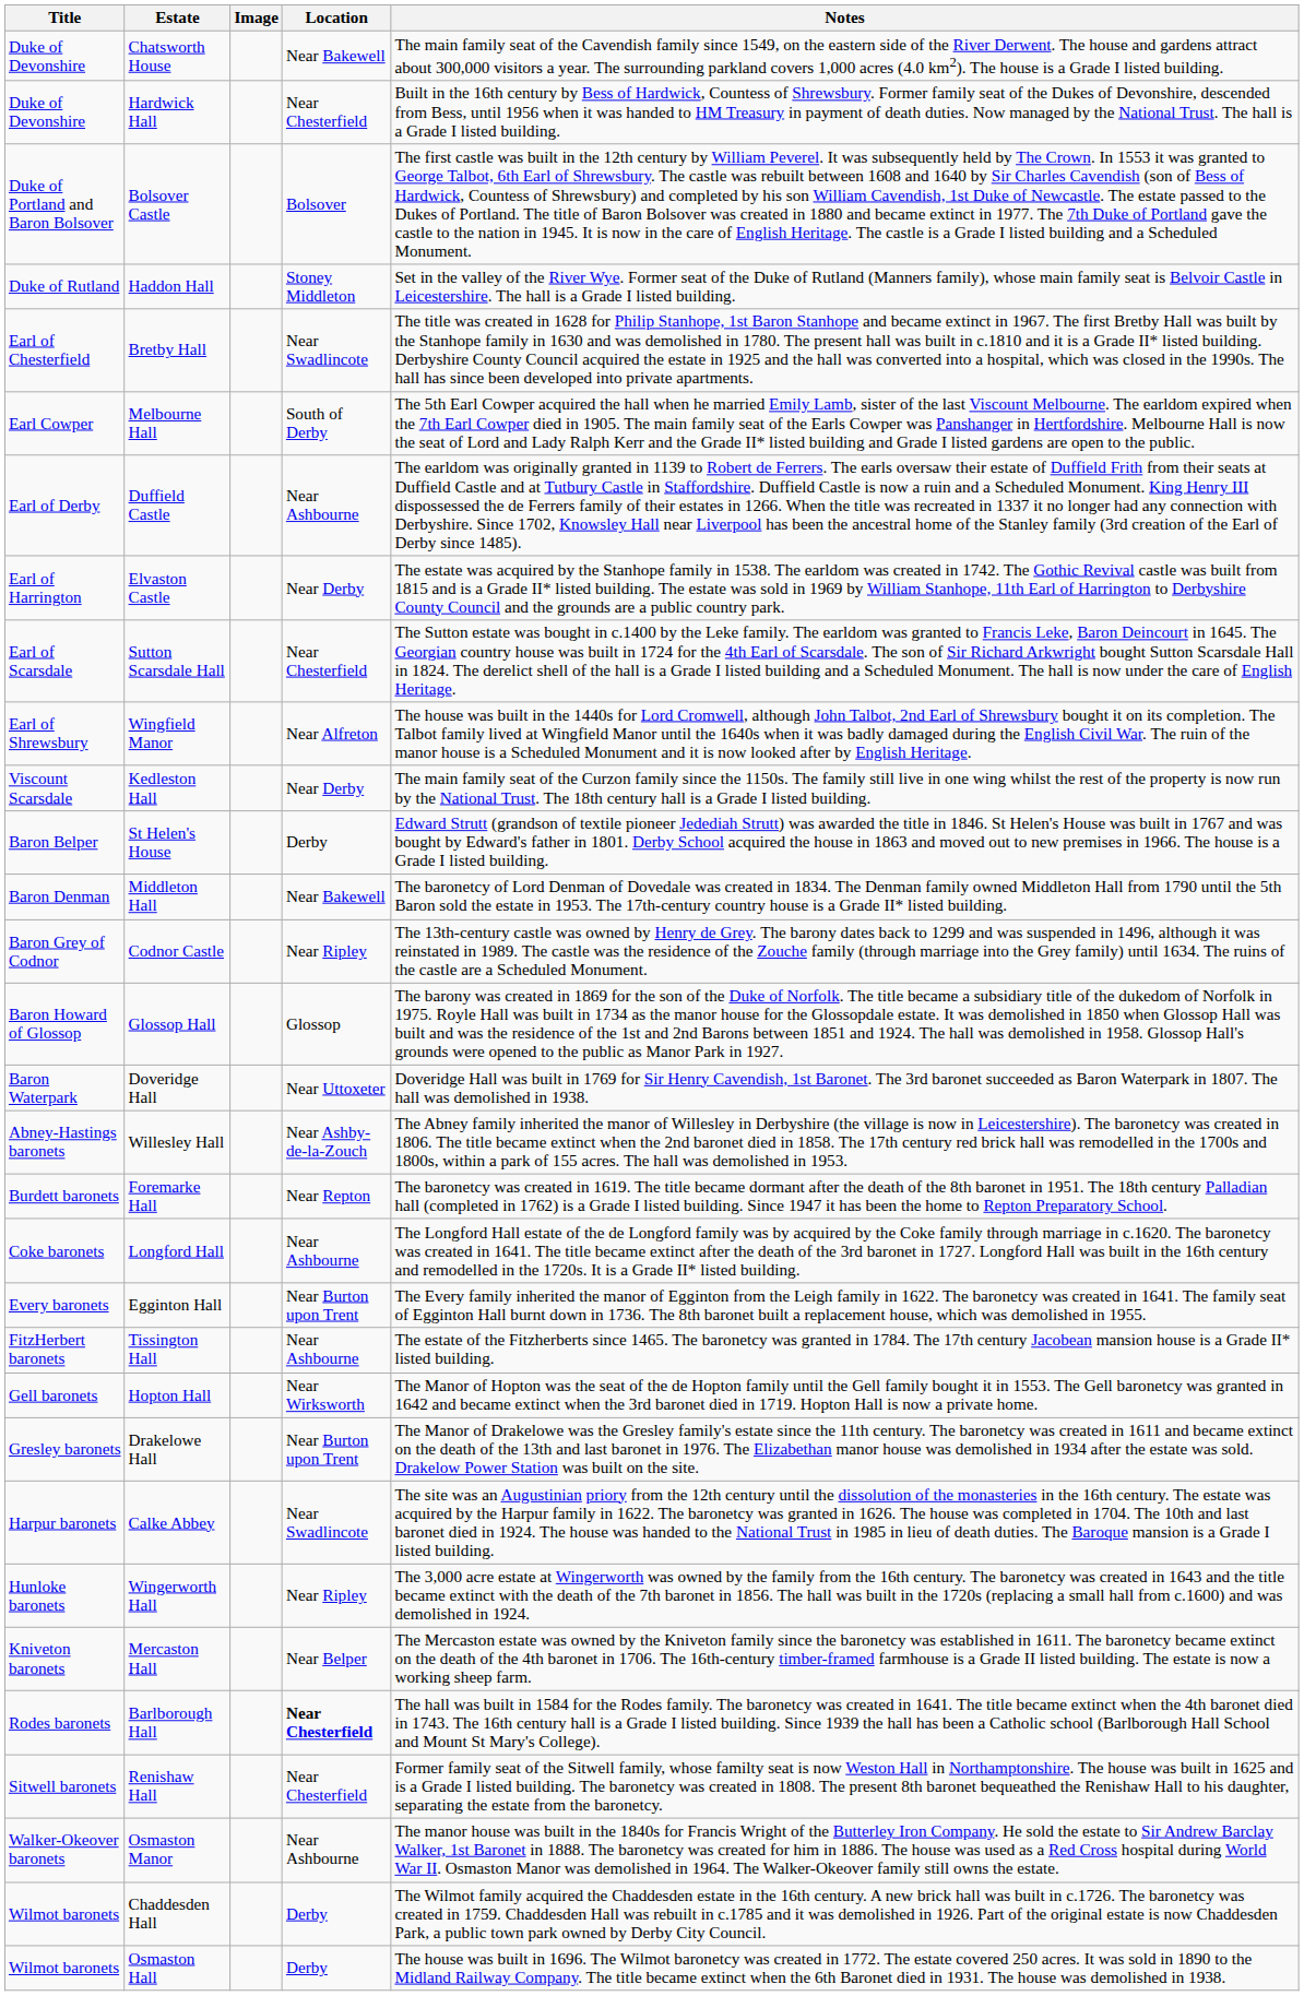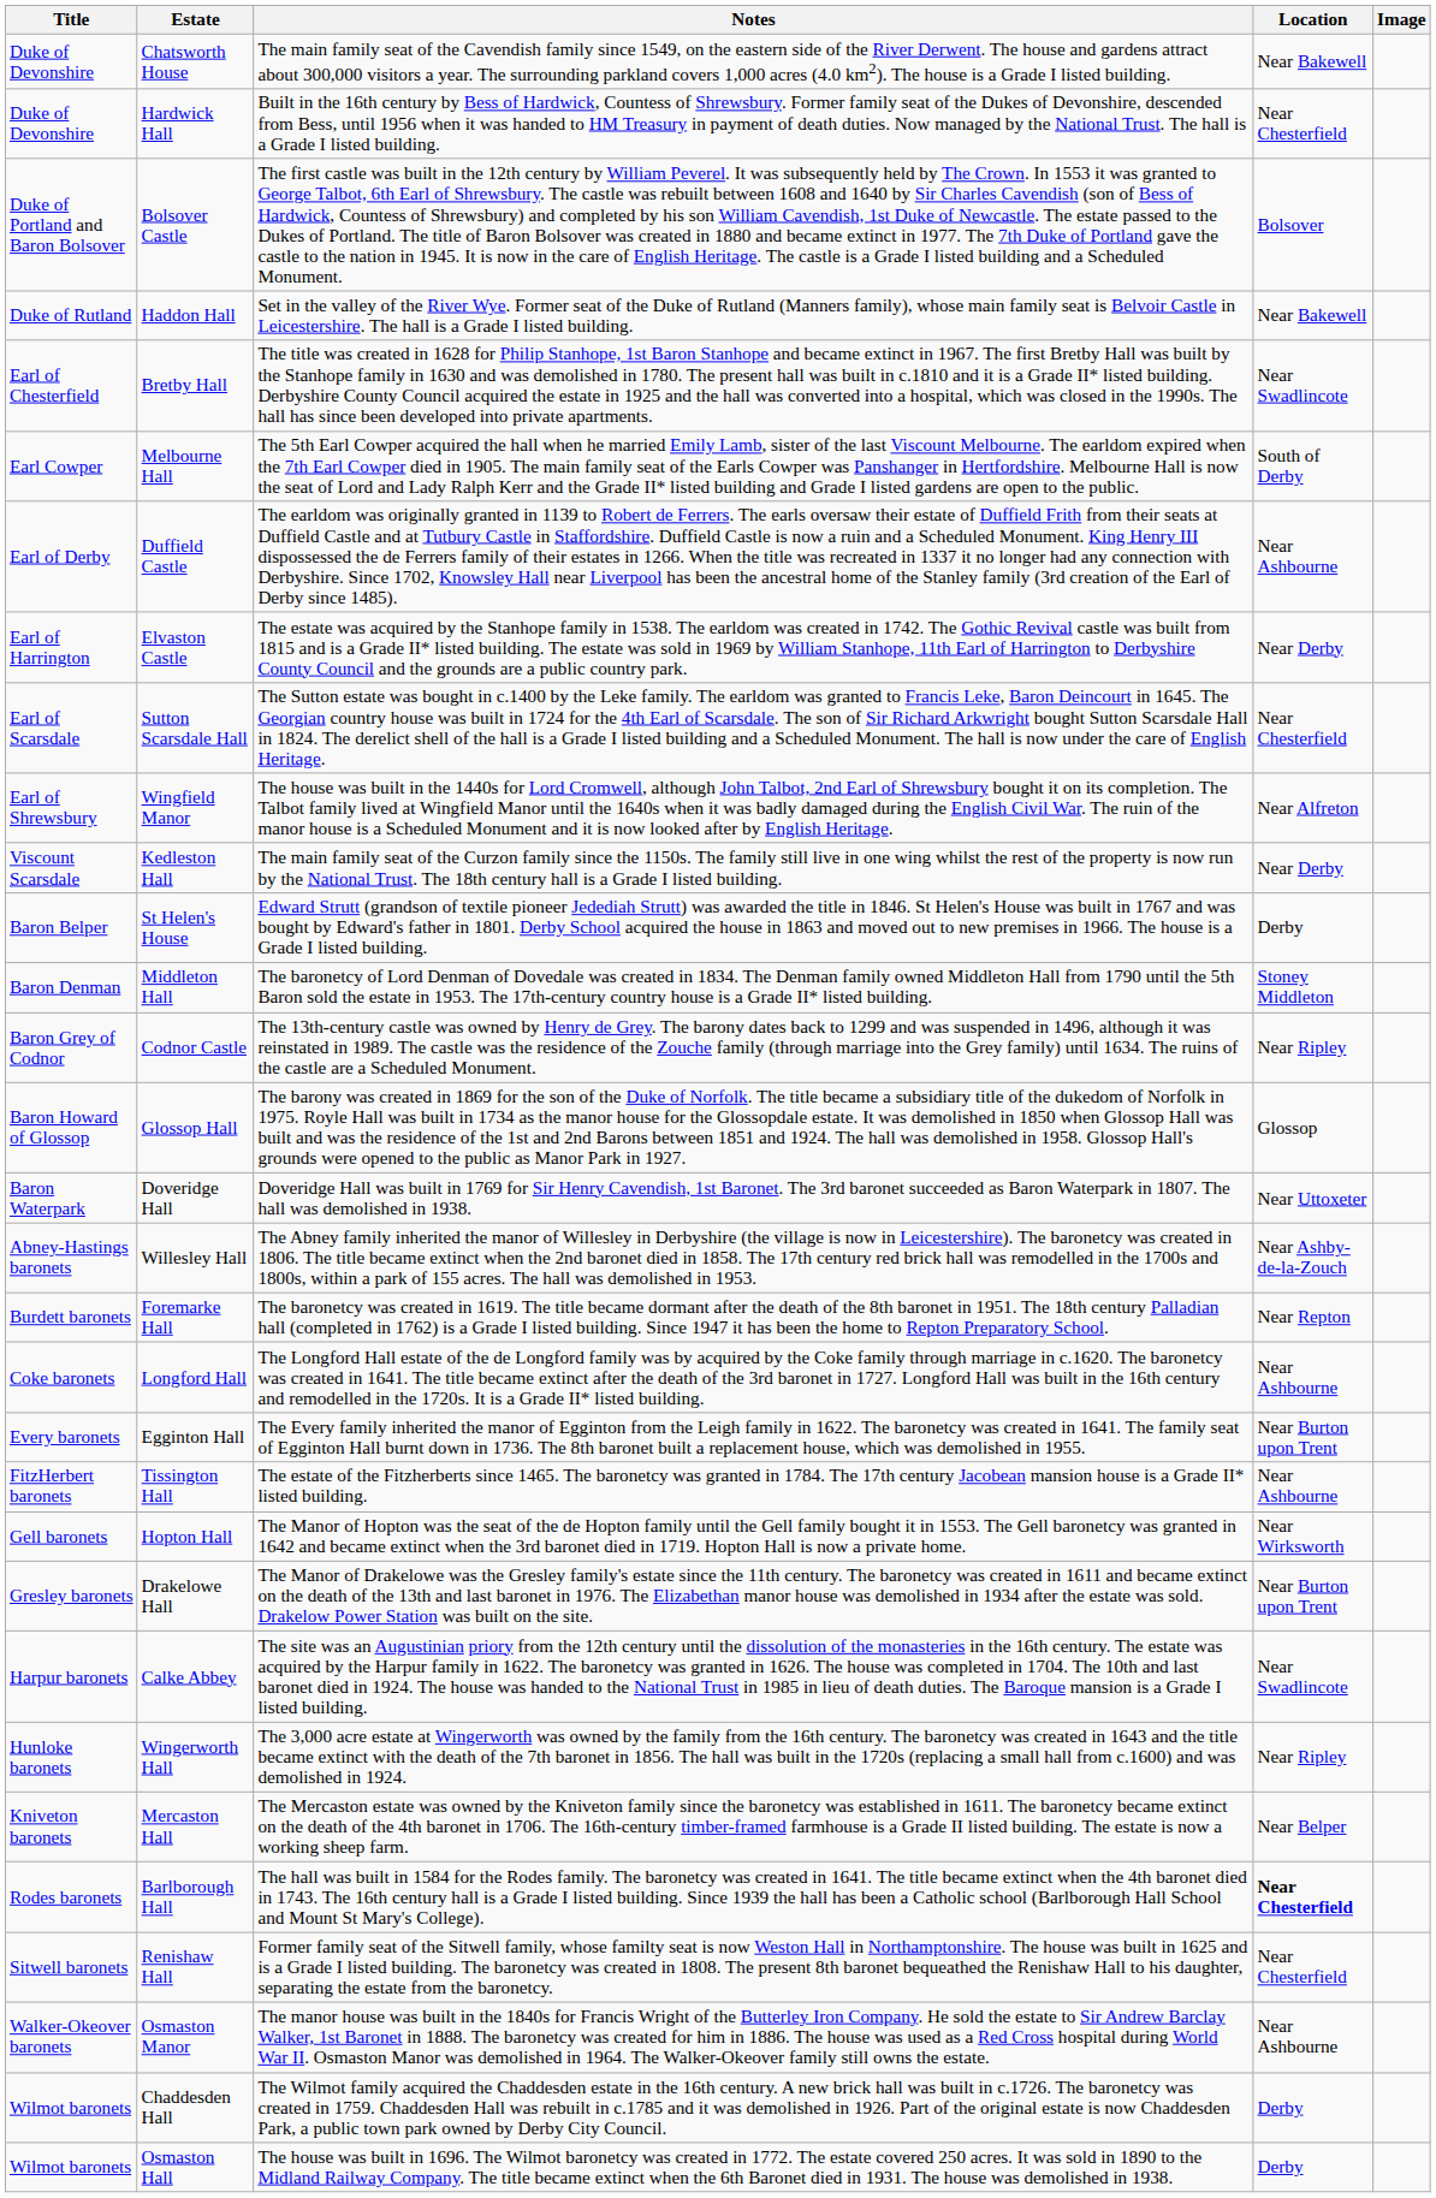columns swapped: Image <-> Notes
Haddon Hall | Location: Stoney Middleton -> Near Bakewell
Middleton Hall | Location: Near Bakewell -> Stoney Middleton
